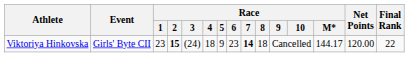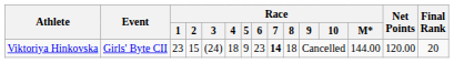Viktoriya Hinkovska | Race / 2: bold -> normal
Viktoriya Hinkovska | Race / M*: 144.17 -> 144.00
Viktoriya Hinkovska | Final Rank: 22 -> 20
